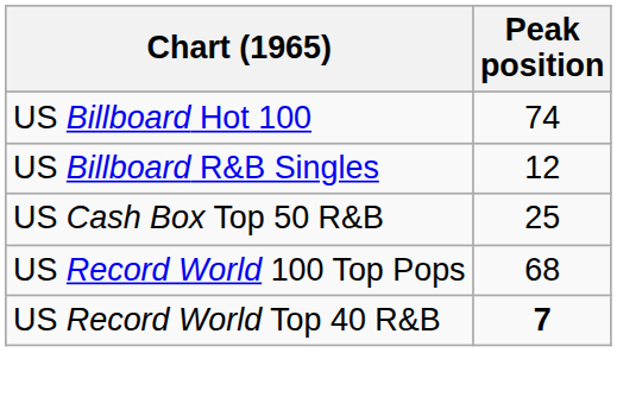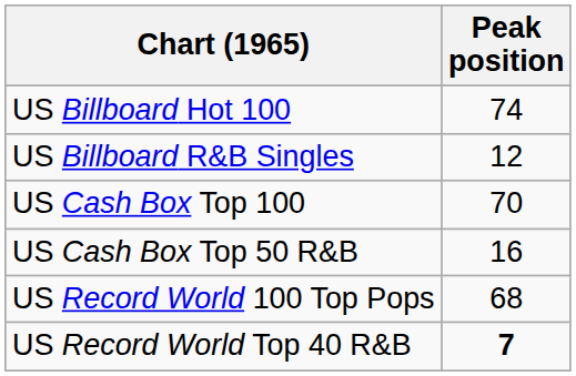+ row: US Cash Box Top 100 | 70
US Cash Box Top 50 R&B | Peak position: 25 -> 16
